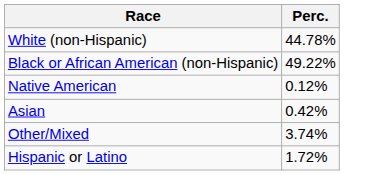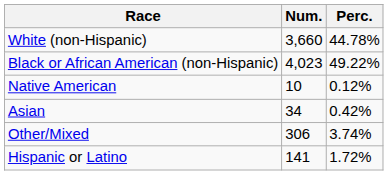+ column: Num. | 3,660 | 4,023 | 10 | 34 | 306 | 141
